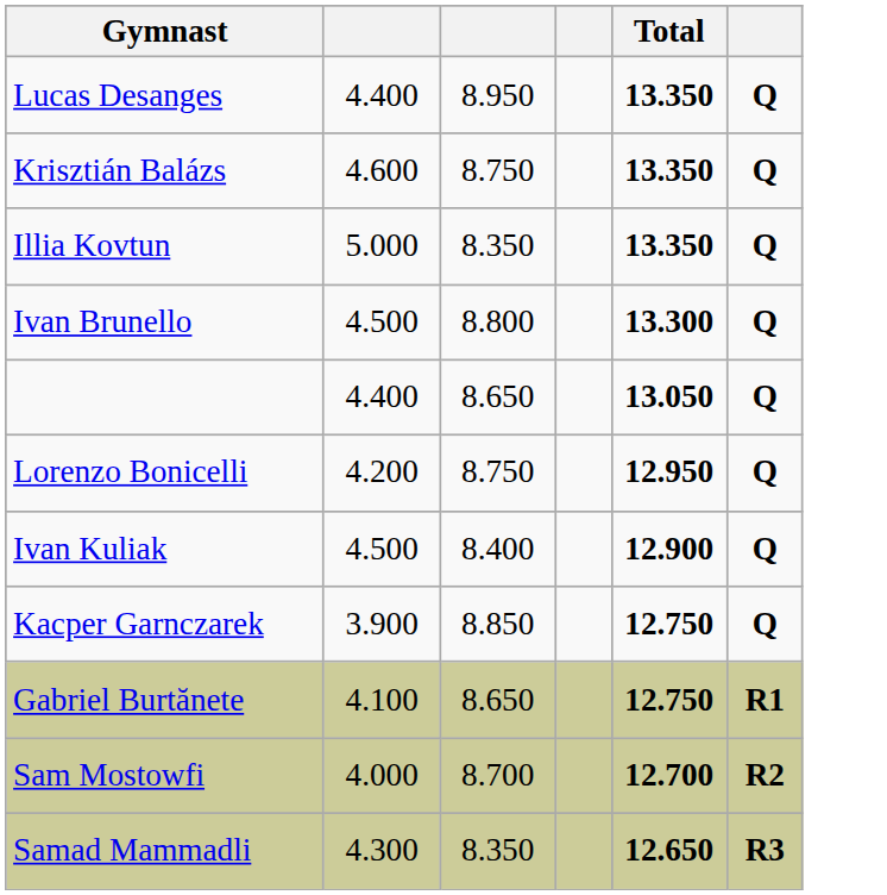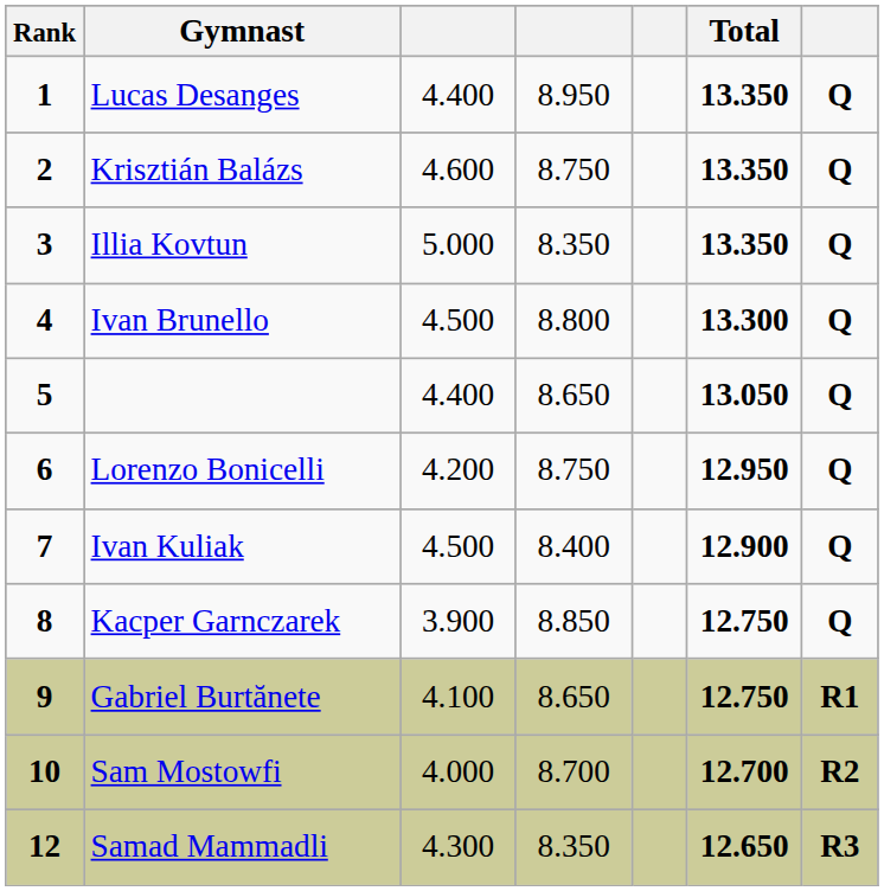+ column: Rank | 1 | 2 | 3 | 4 | 5 | 6 | 7 | 8 | 9 | 10 | 12
